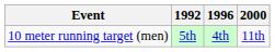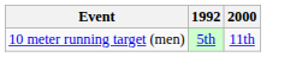- column: 1996 | 4th
